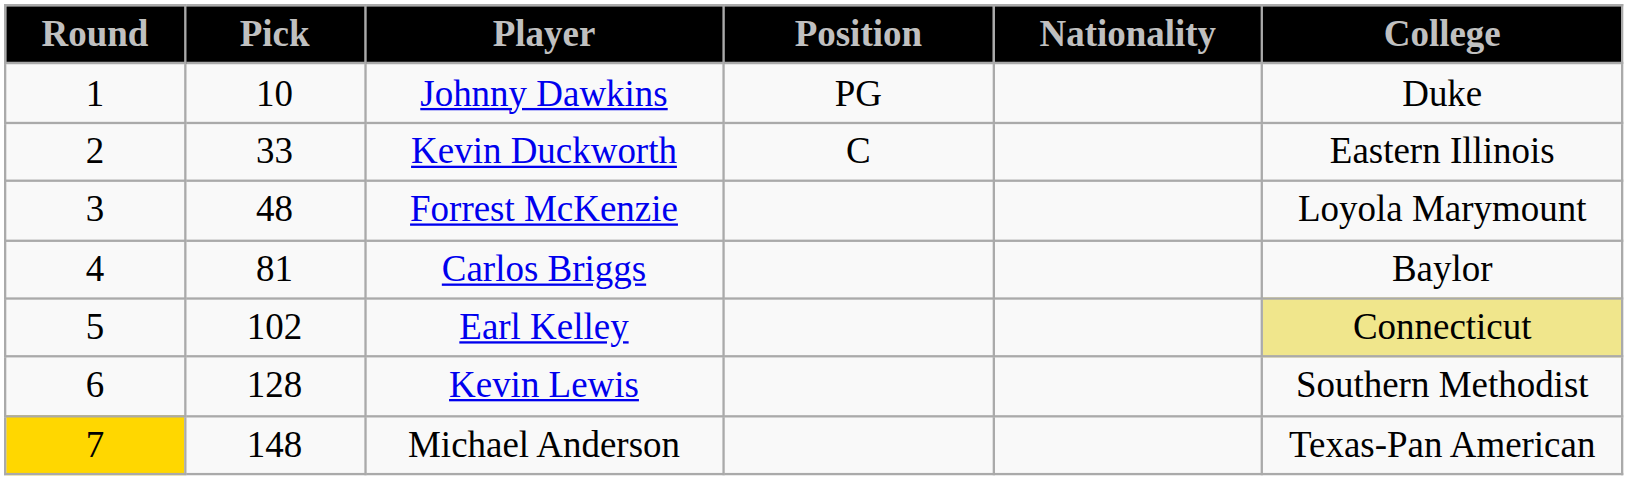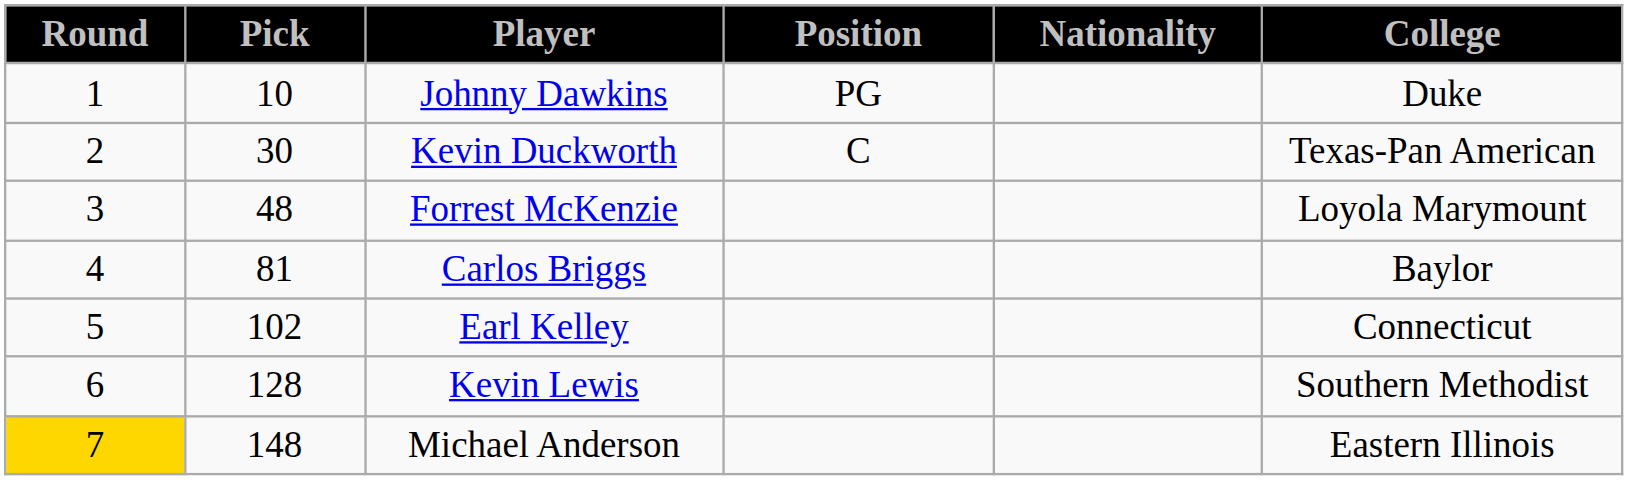Kevin Duckworth | Pick: 33 -> 30
Kevin Duckworth | College: Eastern Illinois -> Texas-Pan American
Earl Kelley | College: khaki background -> no background
Michael Anderson | College: Texas-Pan American -> Eastern Illinois
